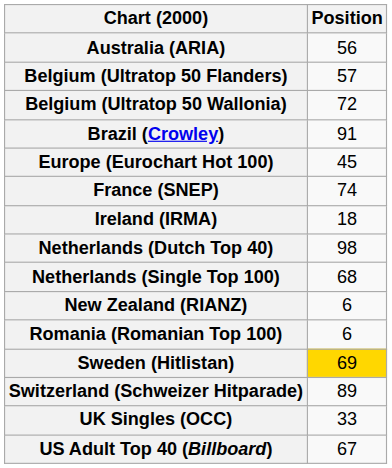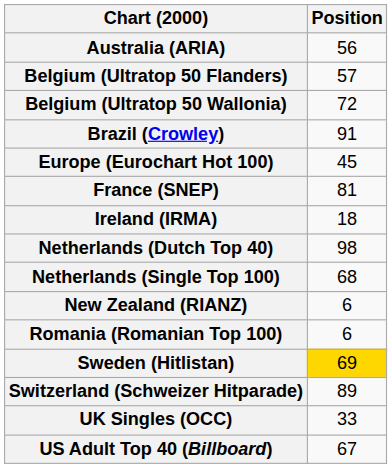France (SNEP) | Position: 74 -> 81
